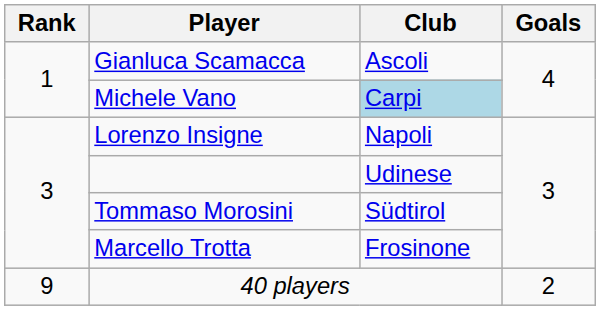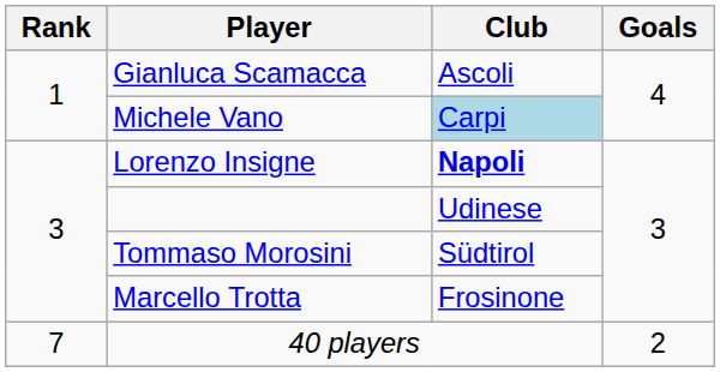Lorenzo Insigne | Club: normal -> bold
40 players | Rank: 9 -> 7
